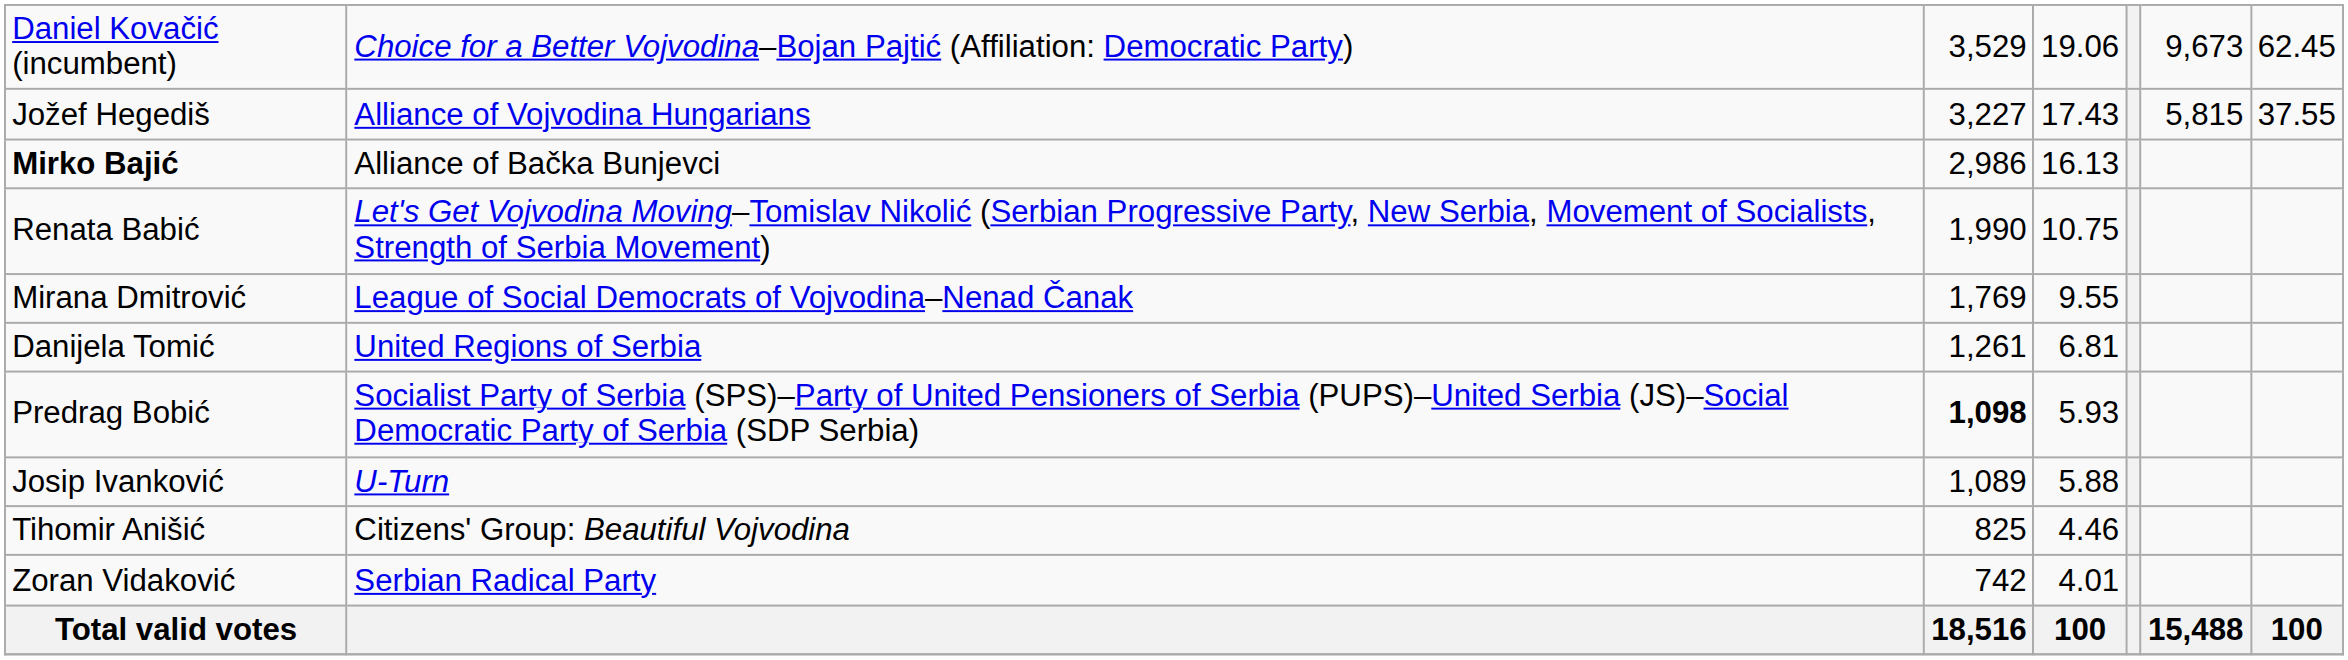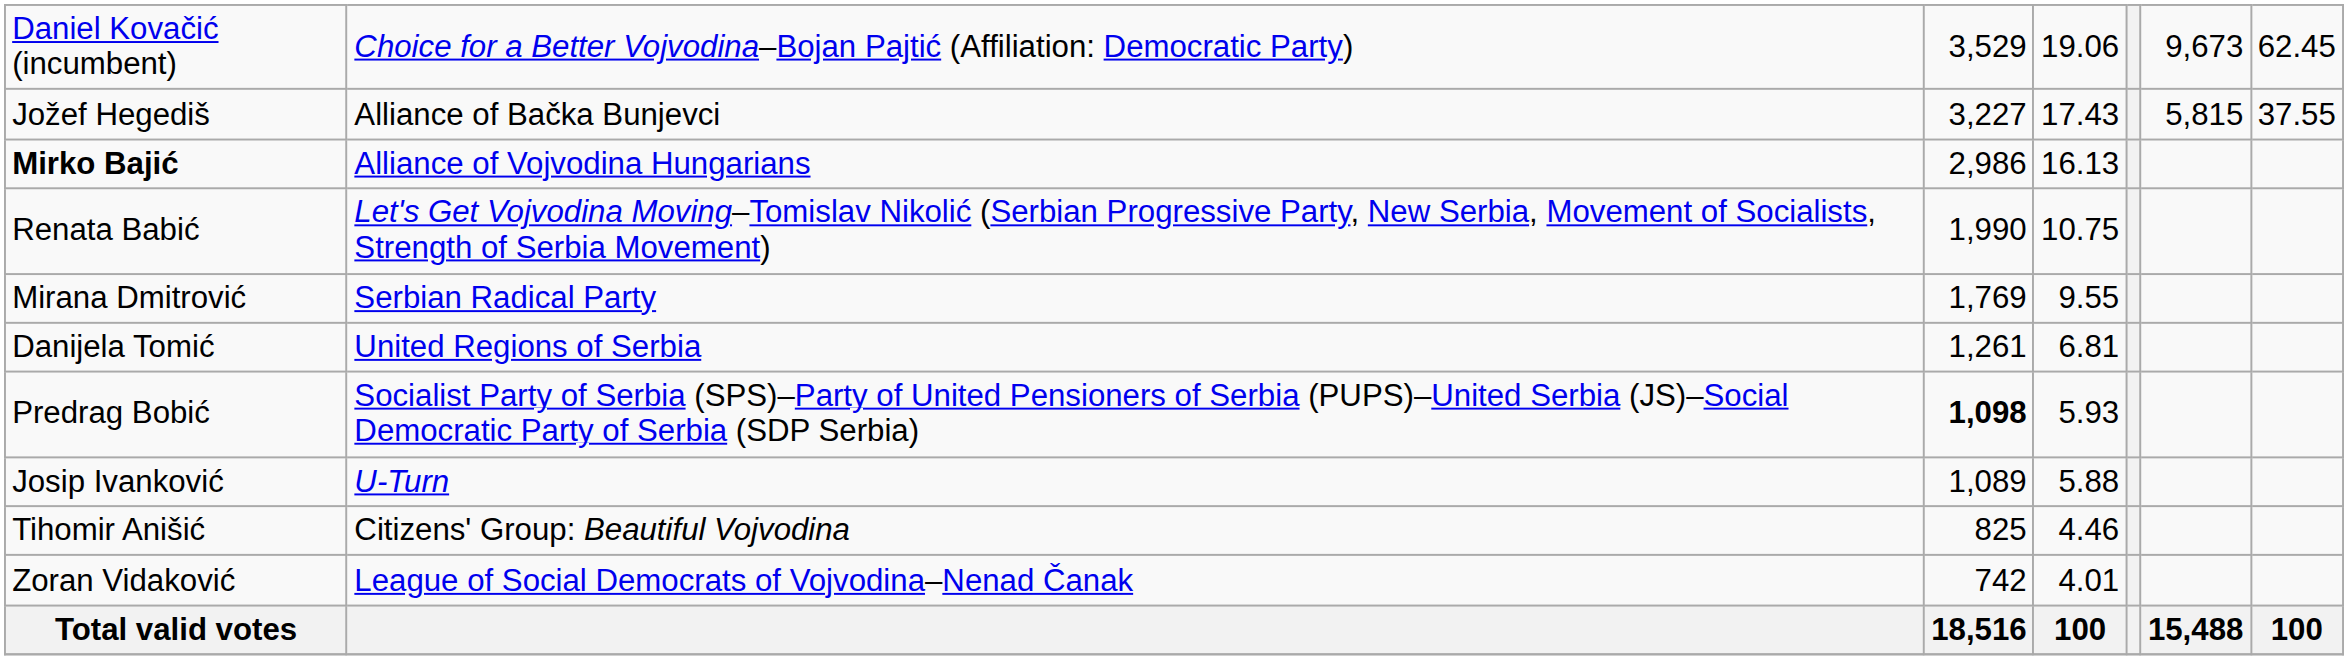Jožef Hegediš | column 2: Alliance of Vojvodina Hungarians -> Alliance of Bačka Bunjevci
Mirko Bajić | column 2: Alliance of Bačka Bunjevci -> Alliance of Vojvodina Hungarians
Mirana Dmitrović | column 2: League of Social Democrats of Vojvodina–Nenad Čanak -> Serbian Radical Party
Zoran Vidaković | column 2: Serbian Radical Party -> League of Social Democrats of Vojvodina–Nenad Čanak
